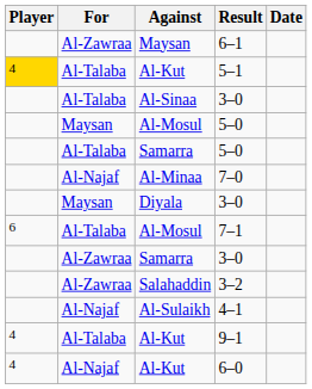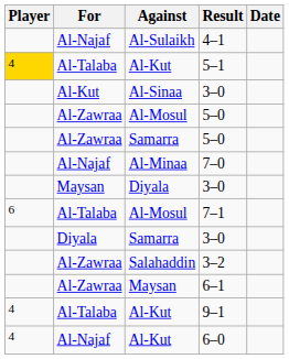rows swapped: 4–1 <-> 6–1
Al-Sinaa / 3–0 | For: Al-Talaba -> Al-Kut
Al-Mosul / 5–0 | For: Maysan -> Al-Zawraa
Samarra / 5–0 | For: Al-Talaba -> Al-Zawraa
Samarra / 3–0 | For: Al-Zawraa -> Diyala
